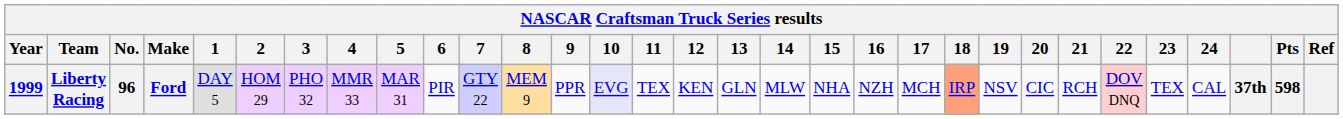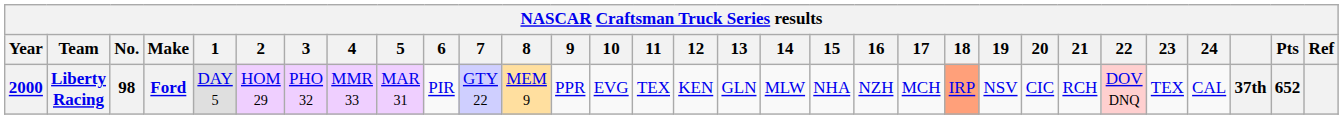Liberty Racing | Year: 1999 -> 2000
Liberty Racing | No.: 96 -> 98
Liberty Racing | 10: lavender background -> no background
Liberty Racing | Pts: 598 -> 652
